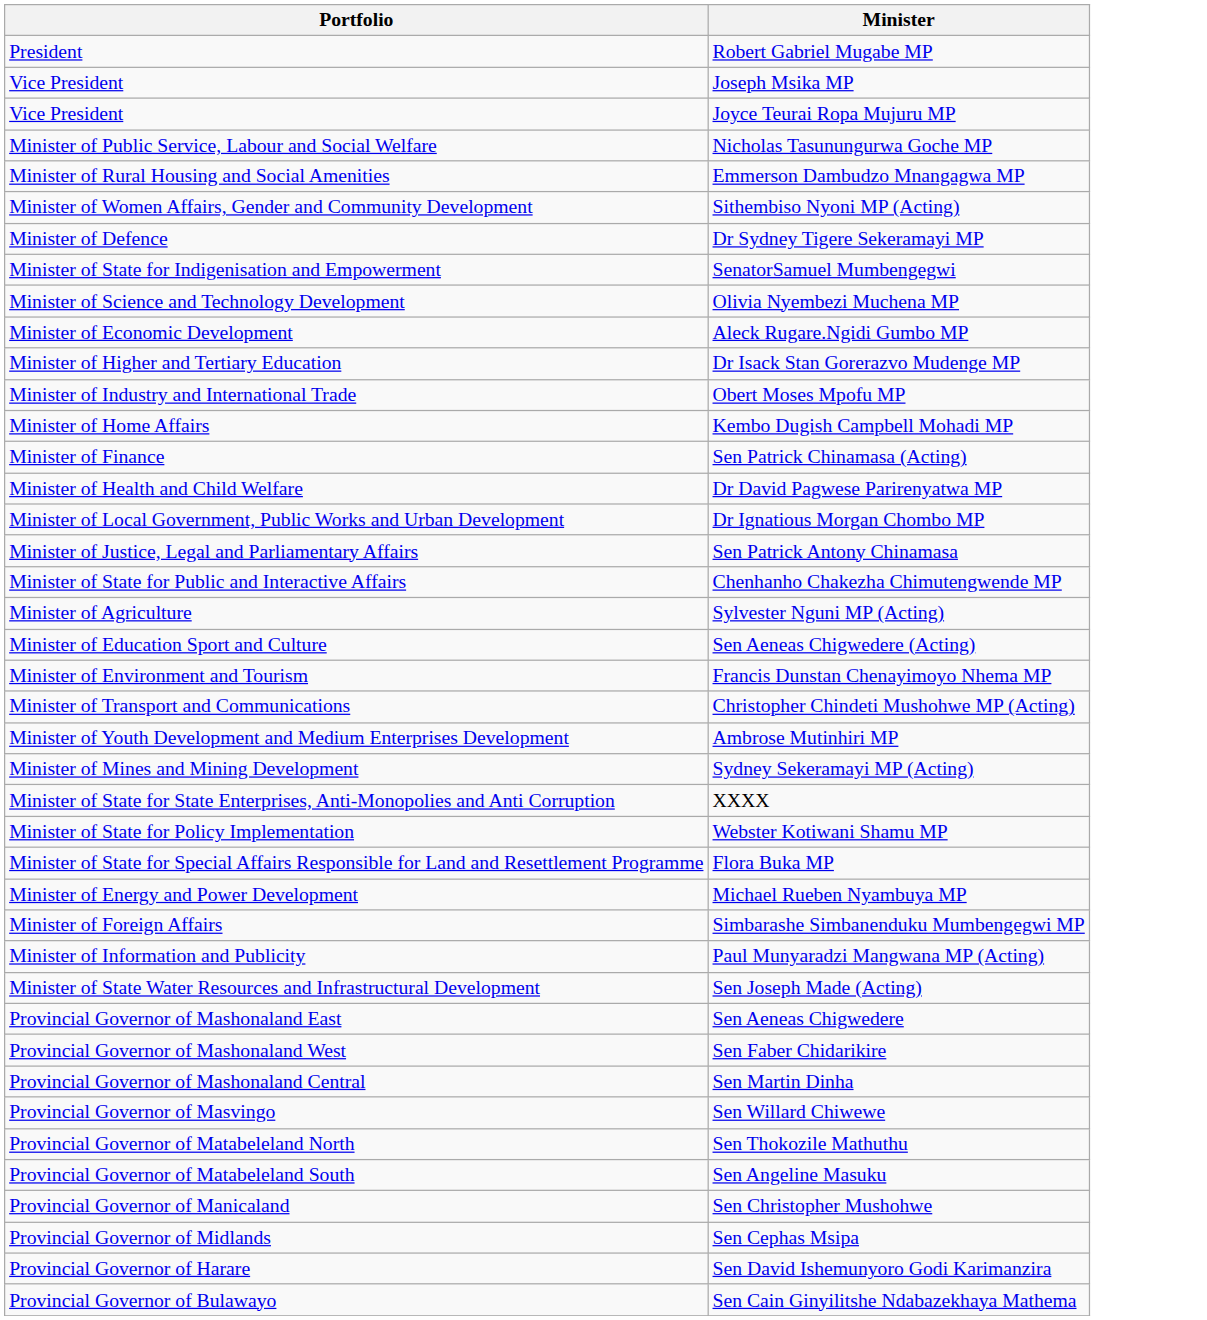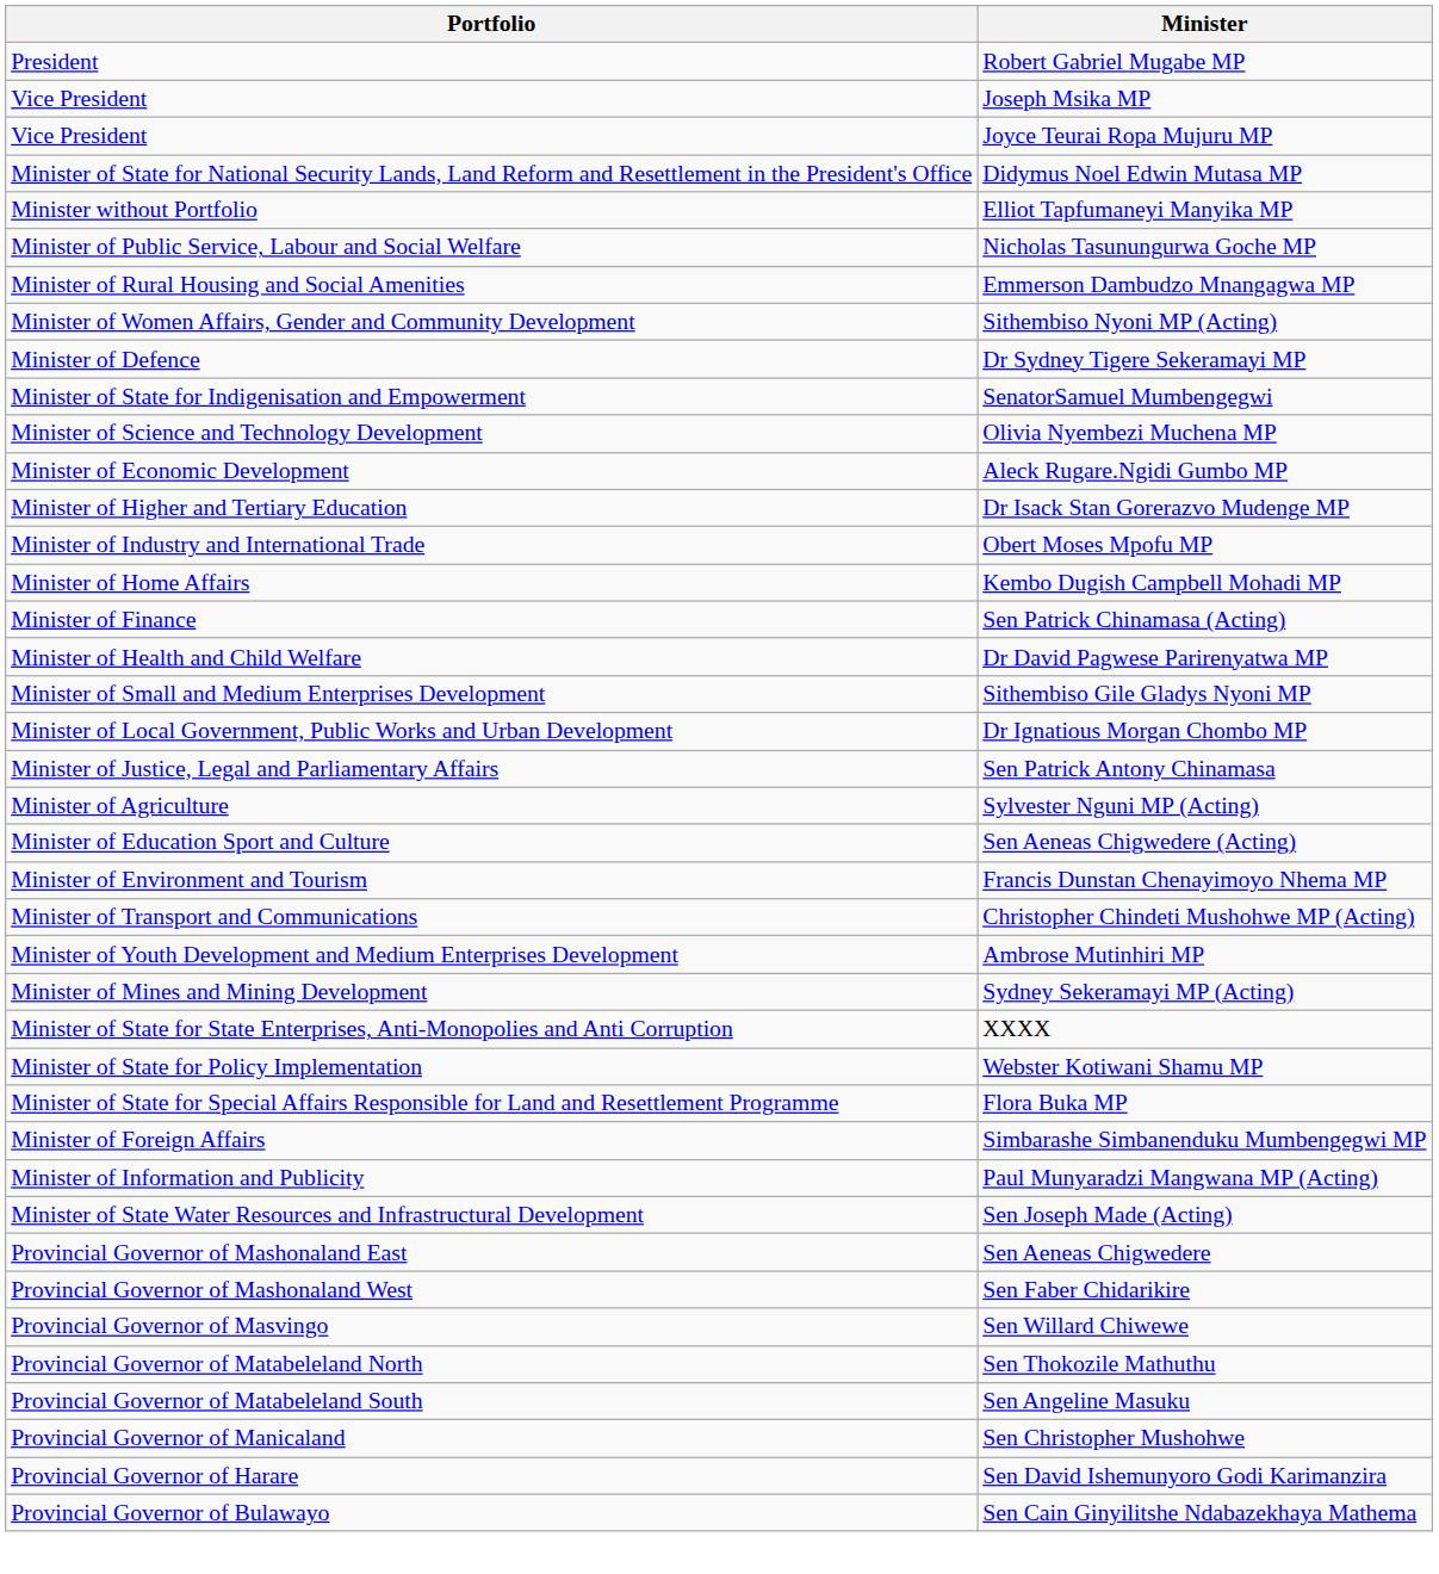+ row: Minister of State for National Security Lands, Land Reform and Resettlement in the President's Office | Didymus Noel Edwin Mutasa MP
+ row: Minister without Portfolio | Elliot Tapfumaneyi Manyika MP
+ row: Minister of Small and Medium Enterprises Development | Sithembiso Gile Gladys Nyoni MP
- row: Minister of State for Public and Interactive Affairs | Chenhanho Chakezha Chimutengwende MP
- row: Minister of Energy and Power Development | Michael Rueben Nyambuya MP
- row: Provincial Governor of Mashonaland Central | Sen Martin Dinha
- row: Provincial Governor of Midlands | Sen Cephas Msipa
